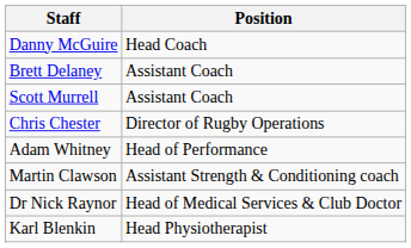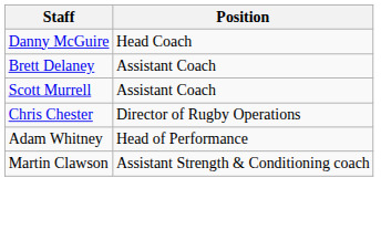- row: Dr Nick Raynor | Head of Medical Services & Club Doctor
- row: Karl Blenkin | Head Physiotherapist
